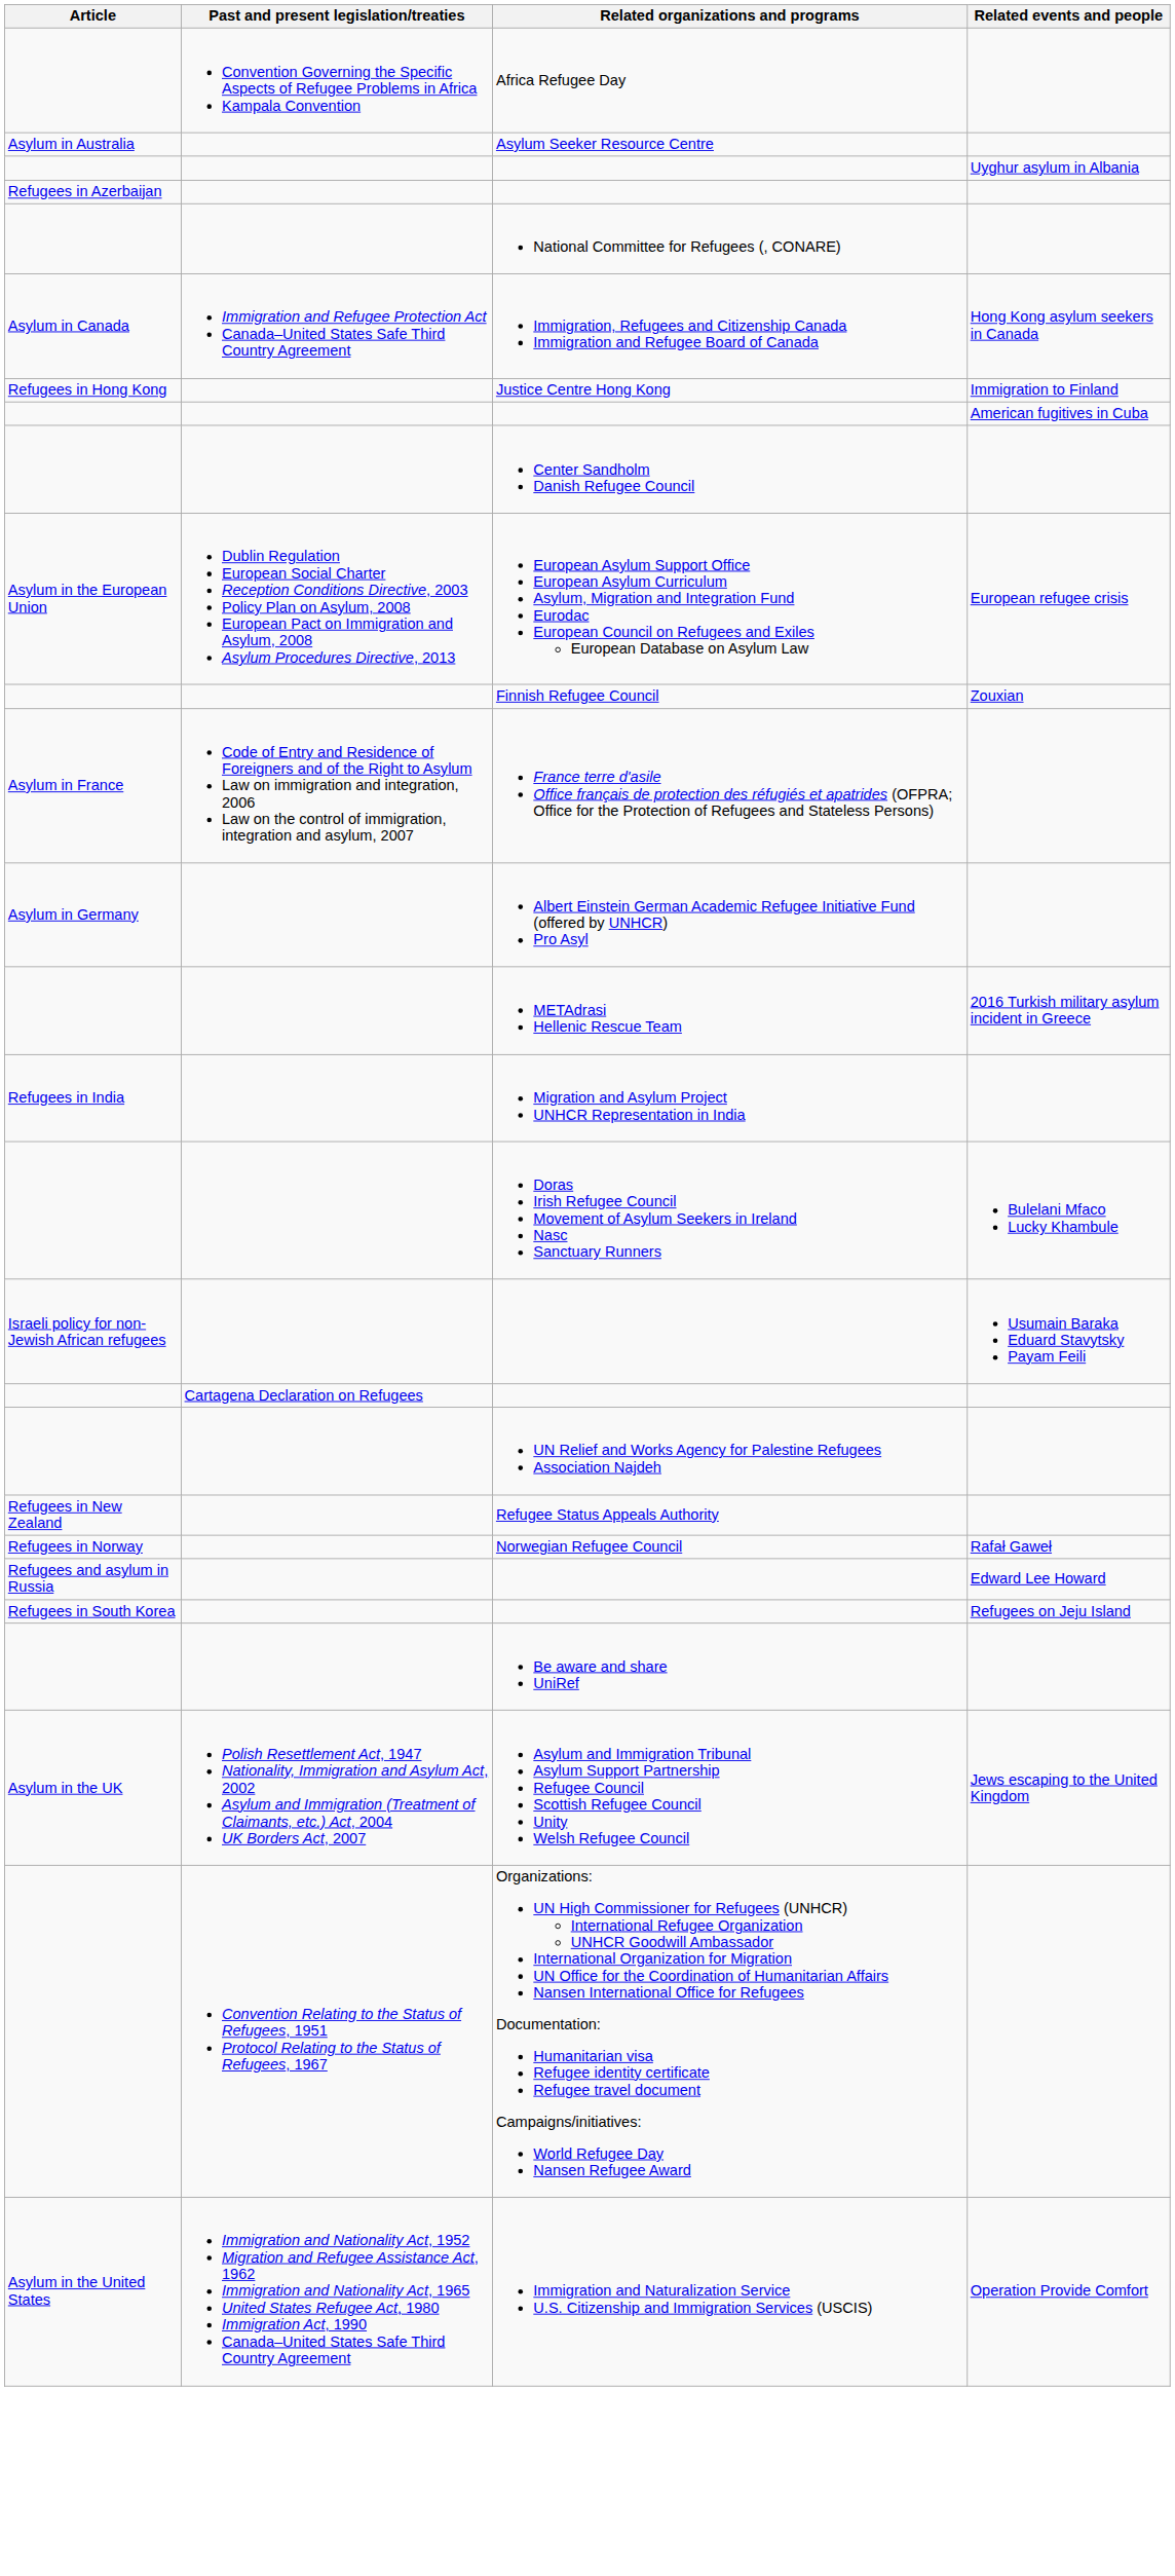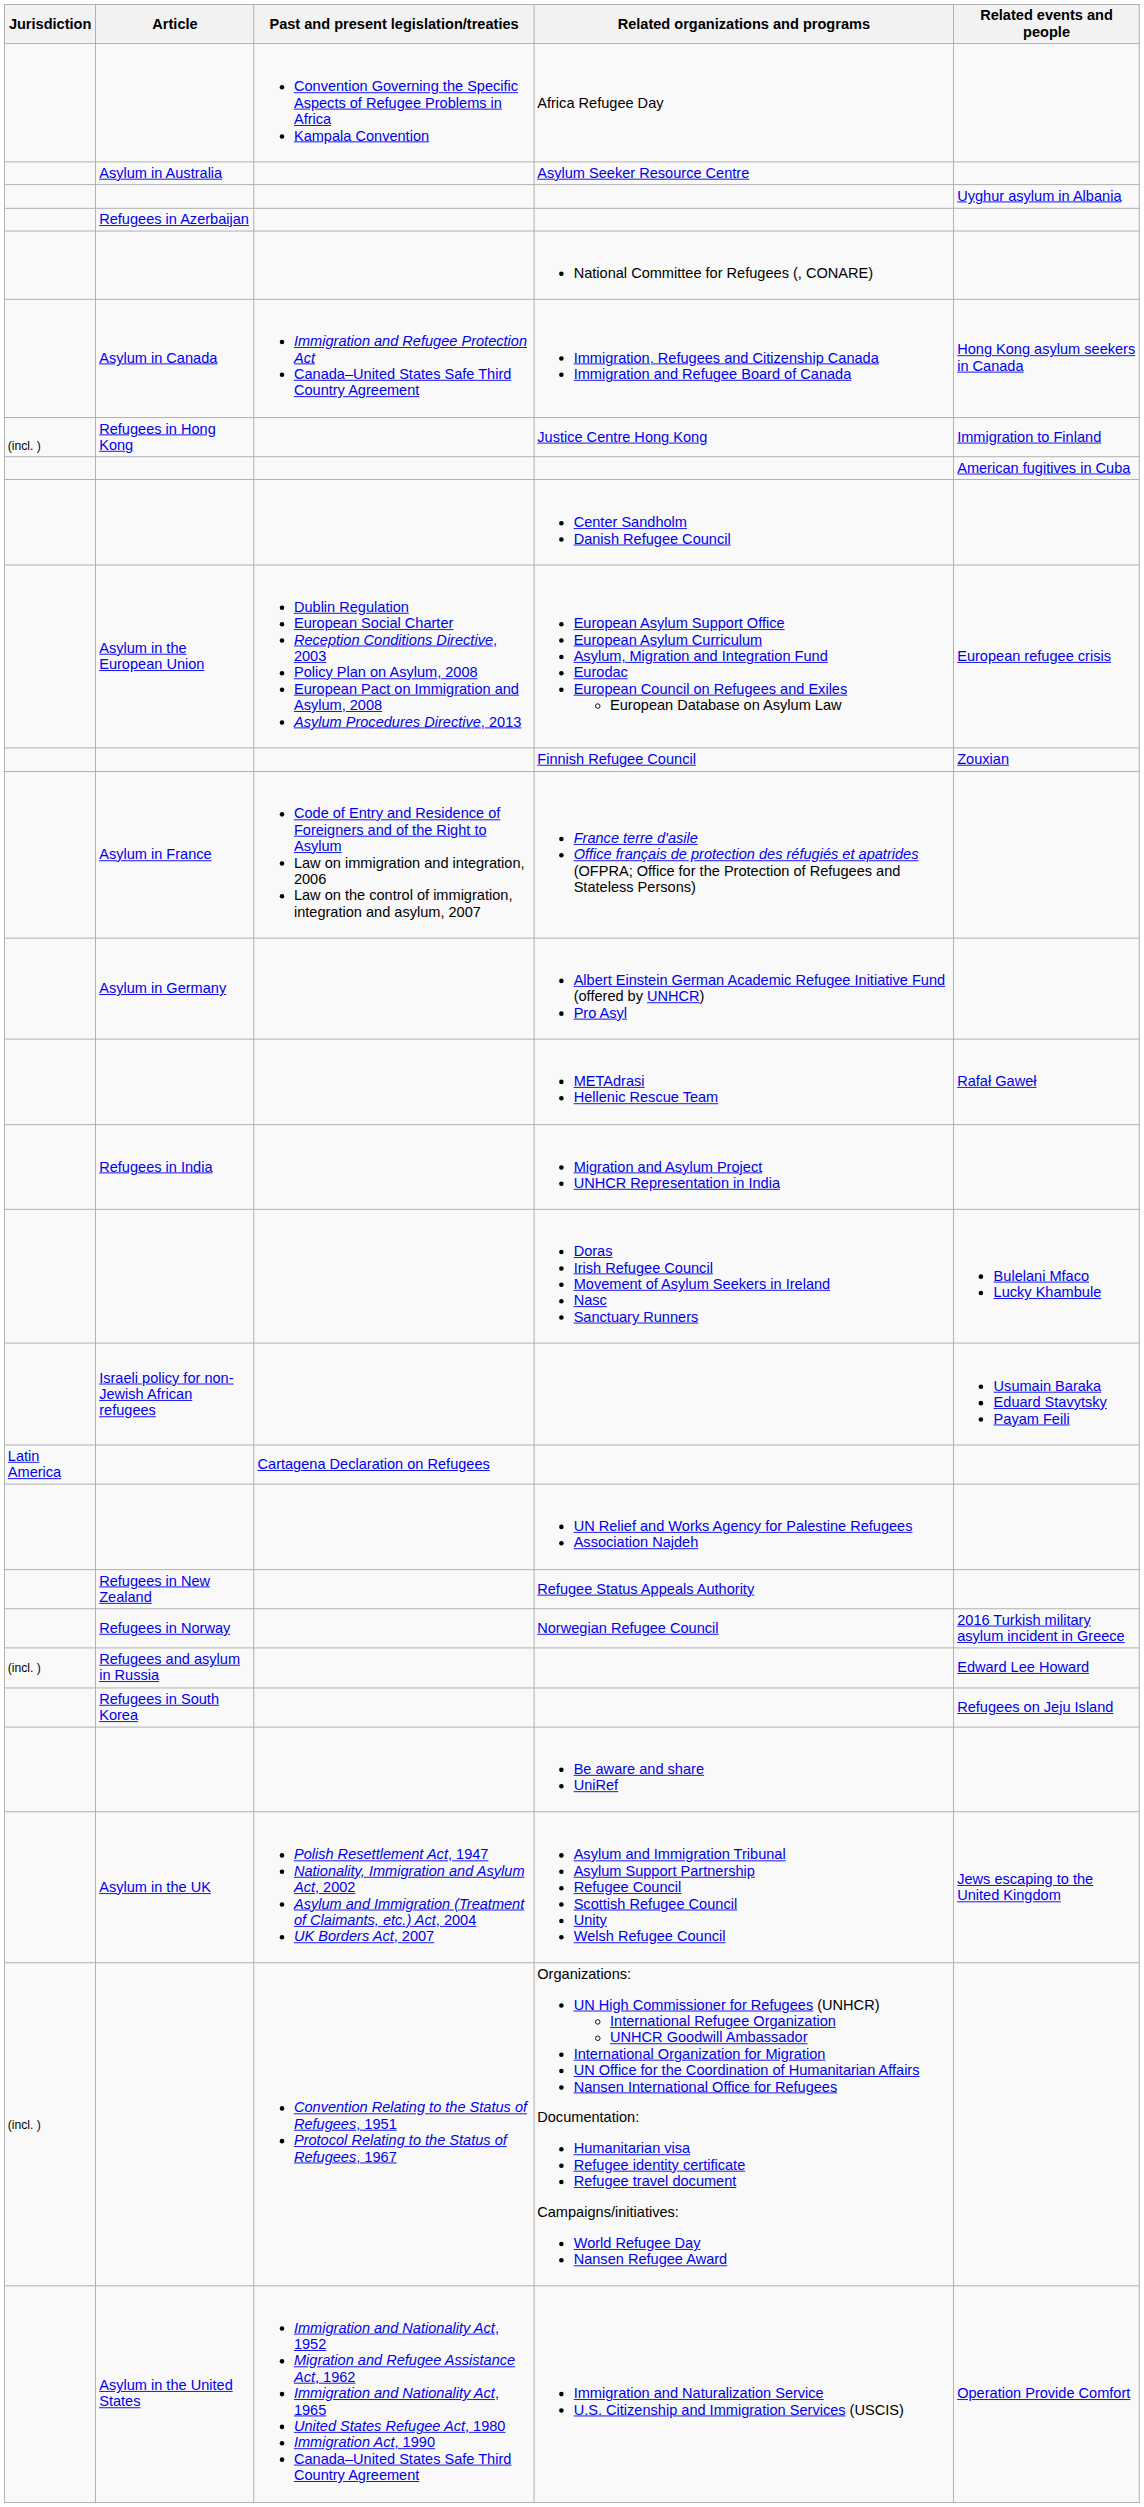+ column: Jurisdiction | (incl. ) | Latin America | (incl. ) | (incl. )
METAdrasi Hellenic Rescue Team | Related events and people: 2016 Turkish military asylum incident in Greece -> Rafał Gaweł
Norwegian Refugee Council | Related events and people: Rafał Gaweł -> 2016 Turkish military asylum incident in Greece
